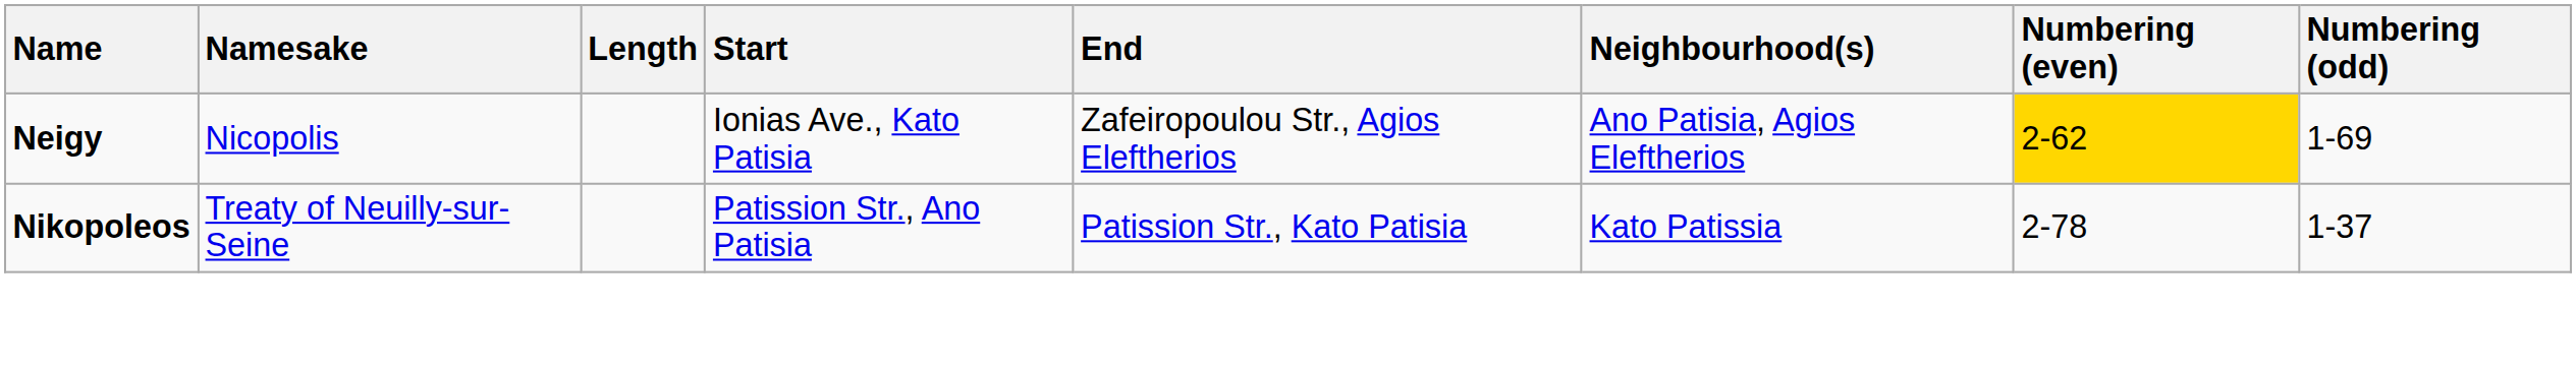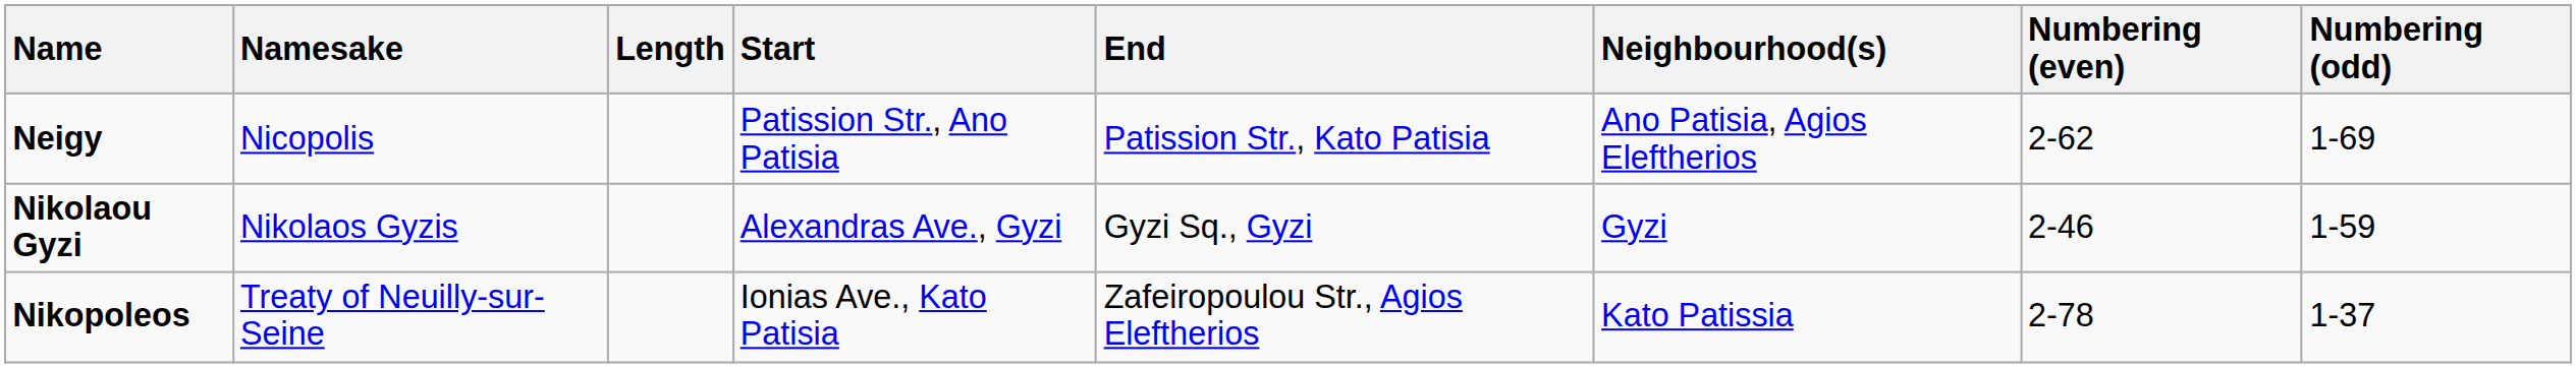Neigy | Start: Ionias Ave., Kato Patisia -> Patission Str., Ano Patisia
Neigy | End: Zafeiropoulou Str., Agios Eleftherios -> Patission Str., Kato Patisia
Neigy | Numbering (even): gold background -> no background
+ row: Nikolaou Gyzi | Nikolaos Gyzis | Alexandras Ave., Gyzi | Gyzi Sq., Gyzi | Gyzi | 2-46 | 1-59
Nikopoleos | Start: Patission Str., Ano Patisia -> Ionias Ave., Kato Patisia
Nikopoleos | End: Patission Str., Kato Patisia -> Zafeiropoulou Str., Agios Eleftherios
